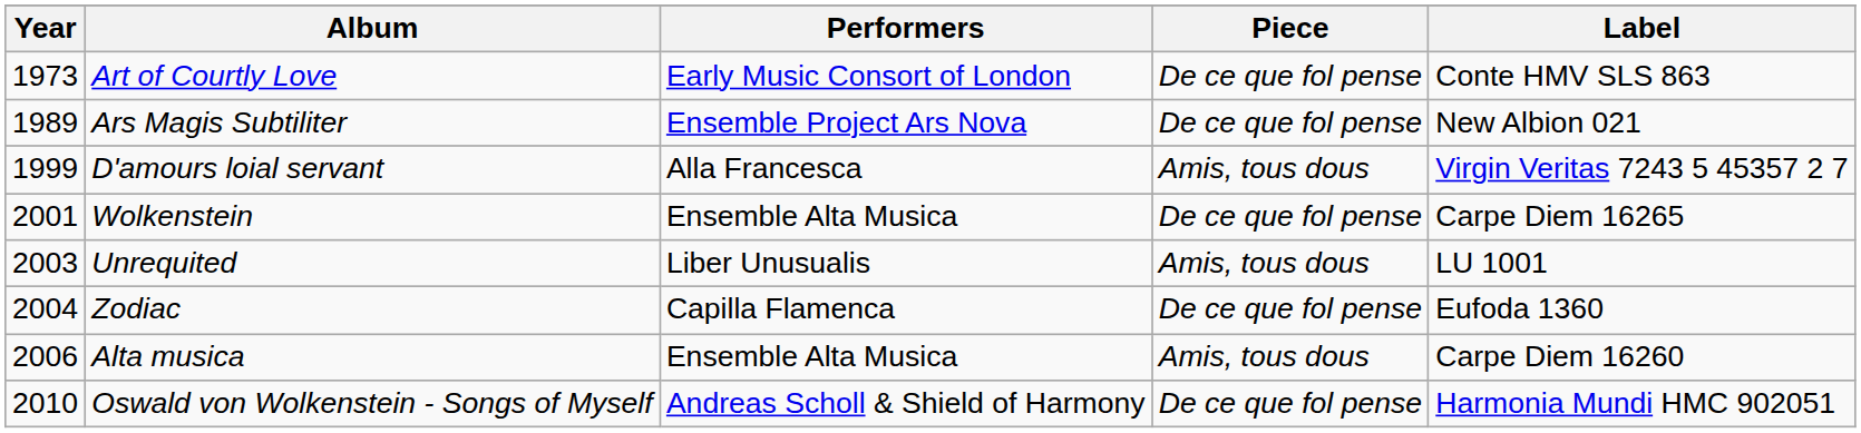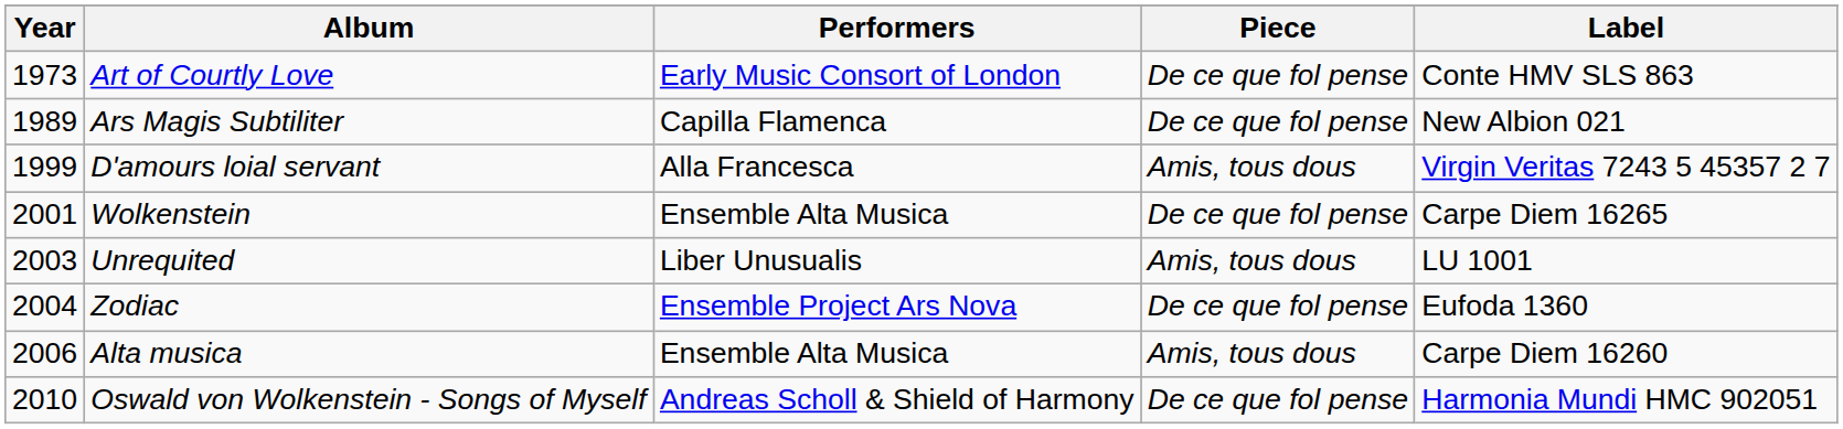Ars Magis Subtiliter | Performers: Ensemble Project Ars Nova -> Capilla Flamenca
Zodiac | Performers: Capilla Flamenca -> Ensemble Project Ars Nova
